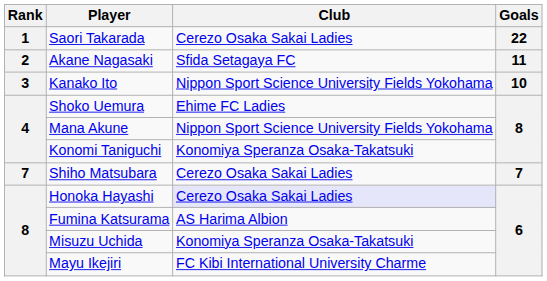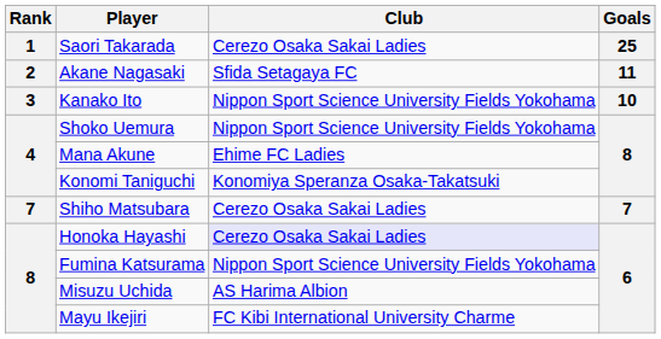Saori Takarada | Goals: 22 -> 25
Shoko Uemura | Club: Ehime FC Ladies -> Nippon Sport Science University Fields Yokohama
Mana Akune | Club: Nippon Sport Science University Fields Yokohama -> Ehime FC Ladies
Fumina Katsurama | Club: AS Harima Albion -> Nippon Sport Science University Fields Yokohama
Misuzu Uchida | Club: Konomiya Speranza Osaka-Takatsuki -> AS Harima Albion
